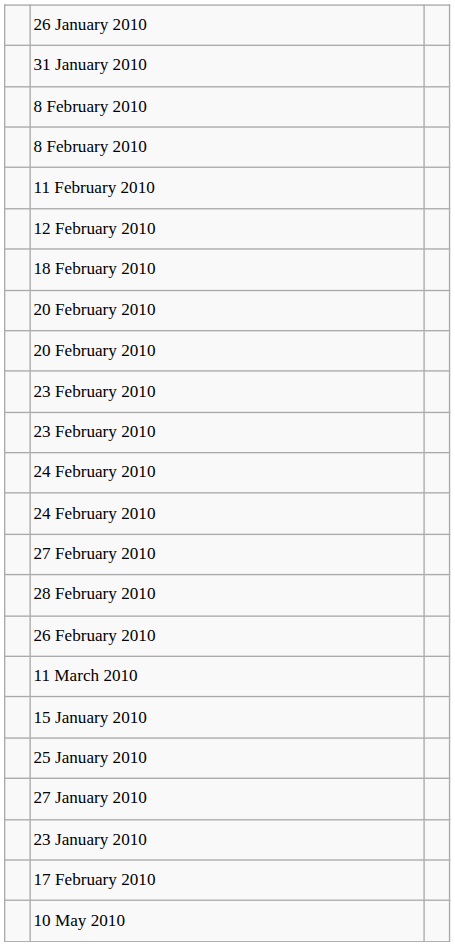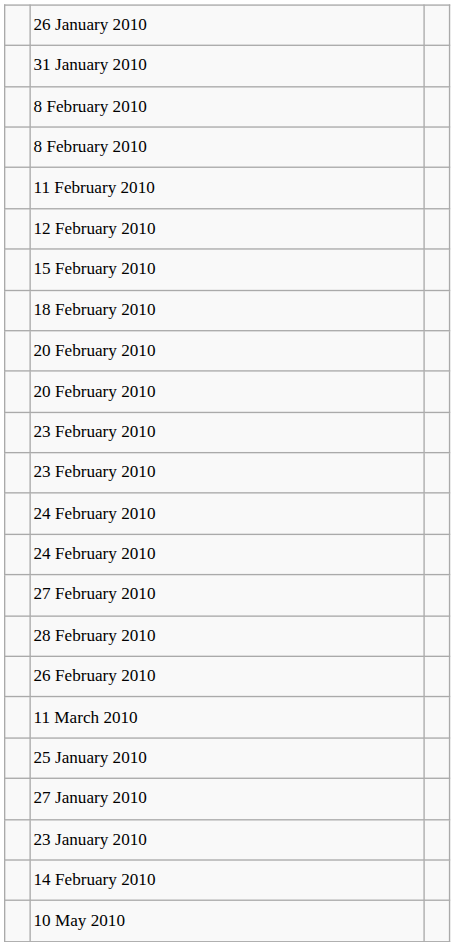+ row: 15 February 2010
- row: 15 January 2010
- row: 17 February 2010
+ row: 14 February 2010
